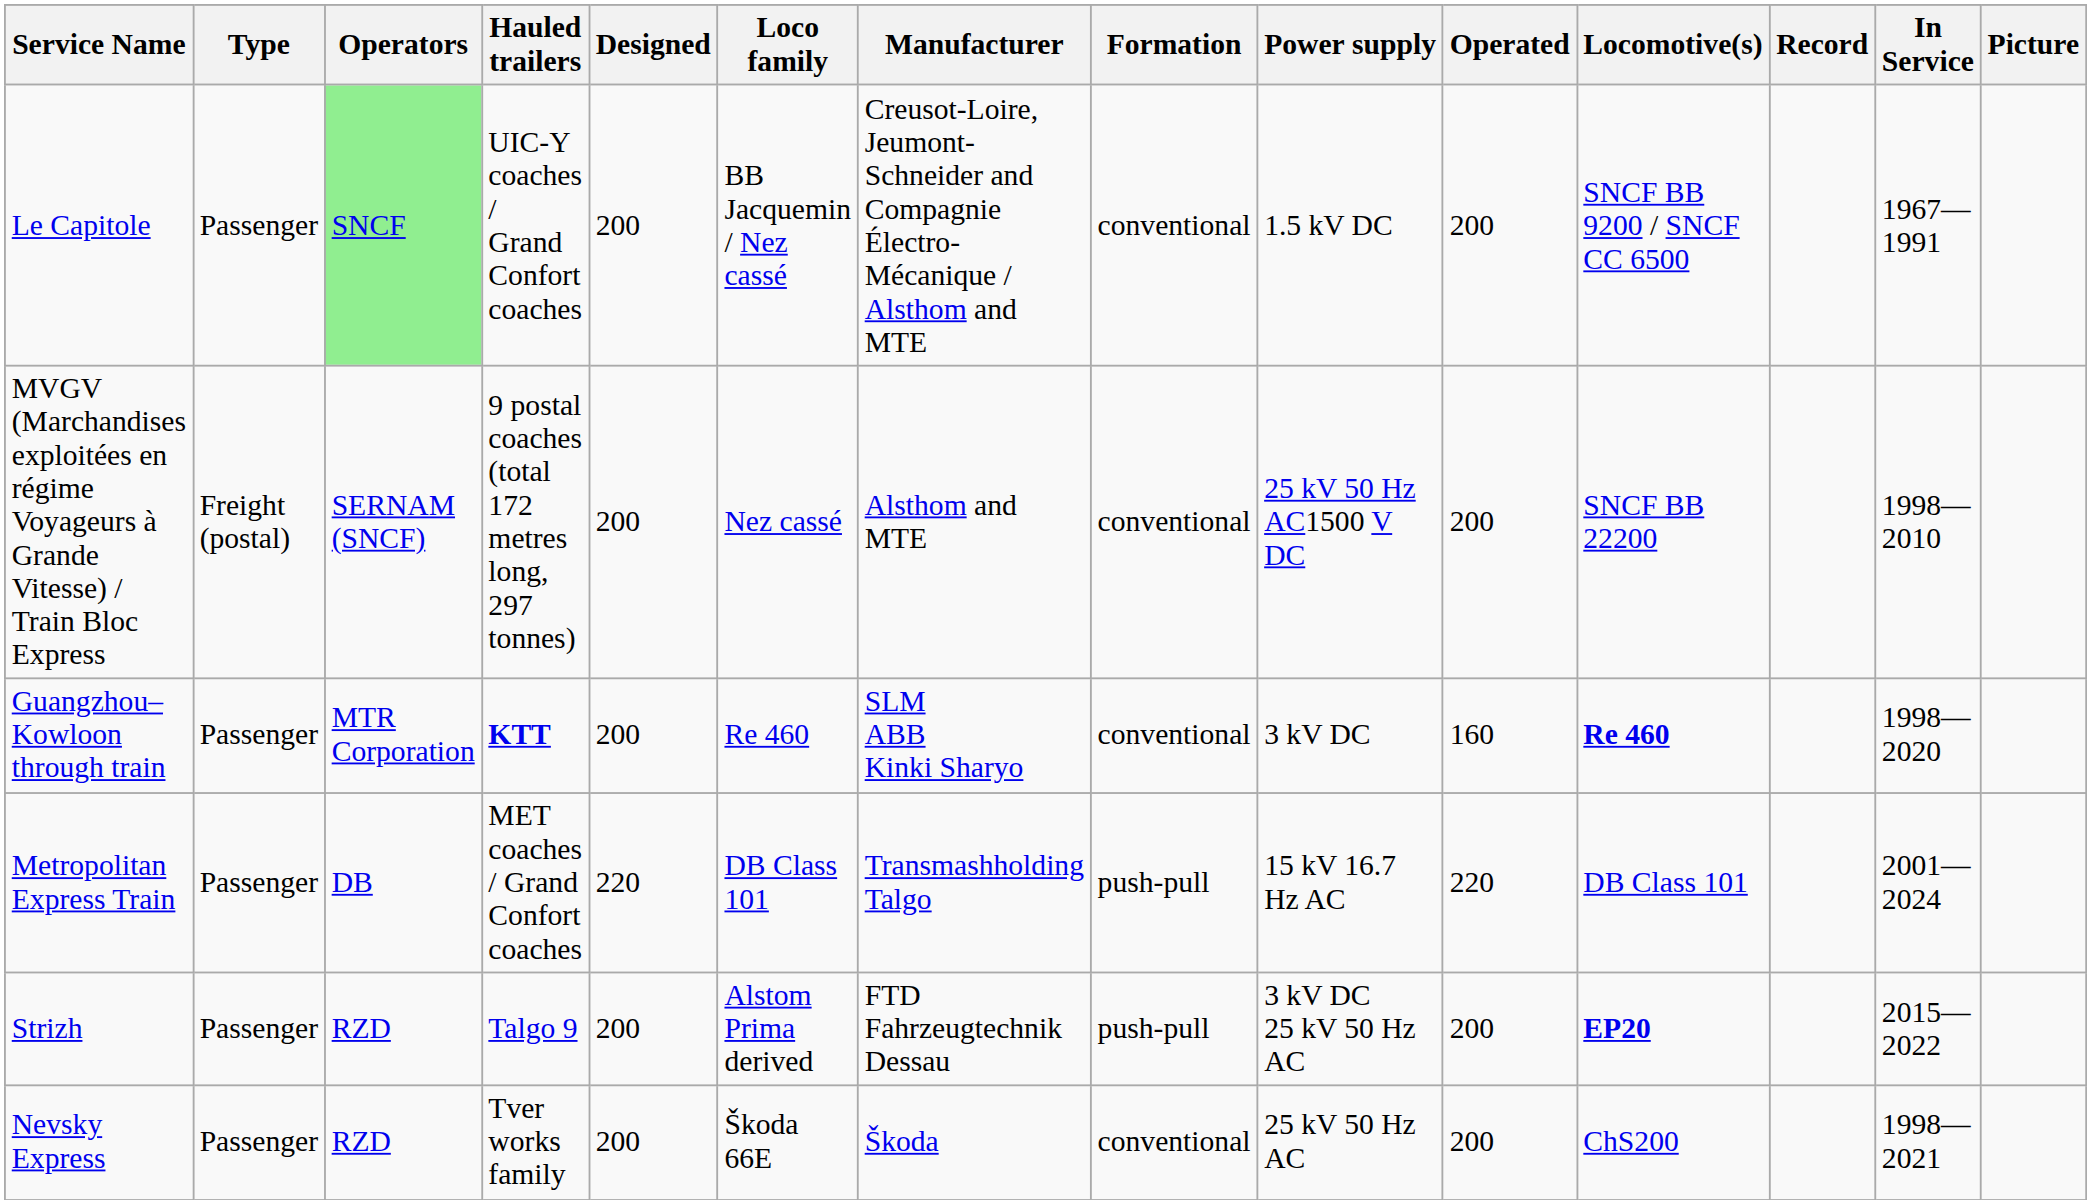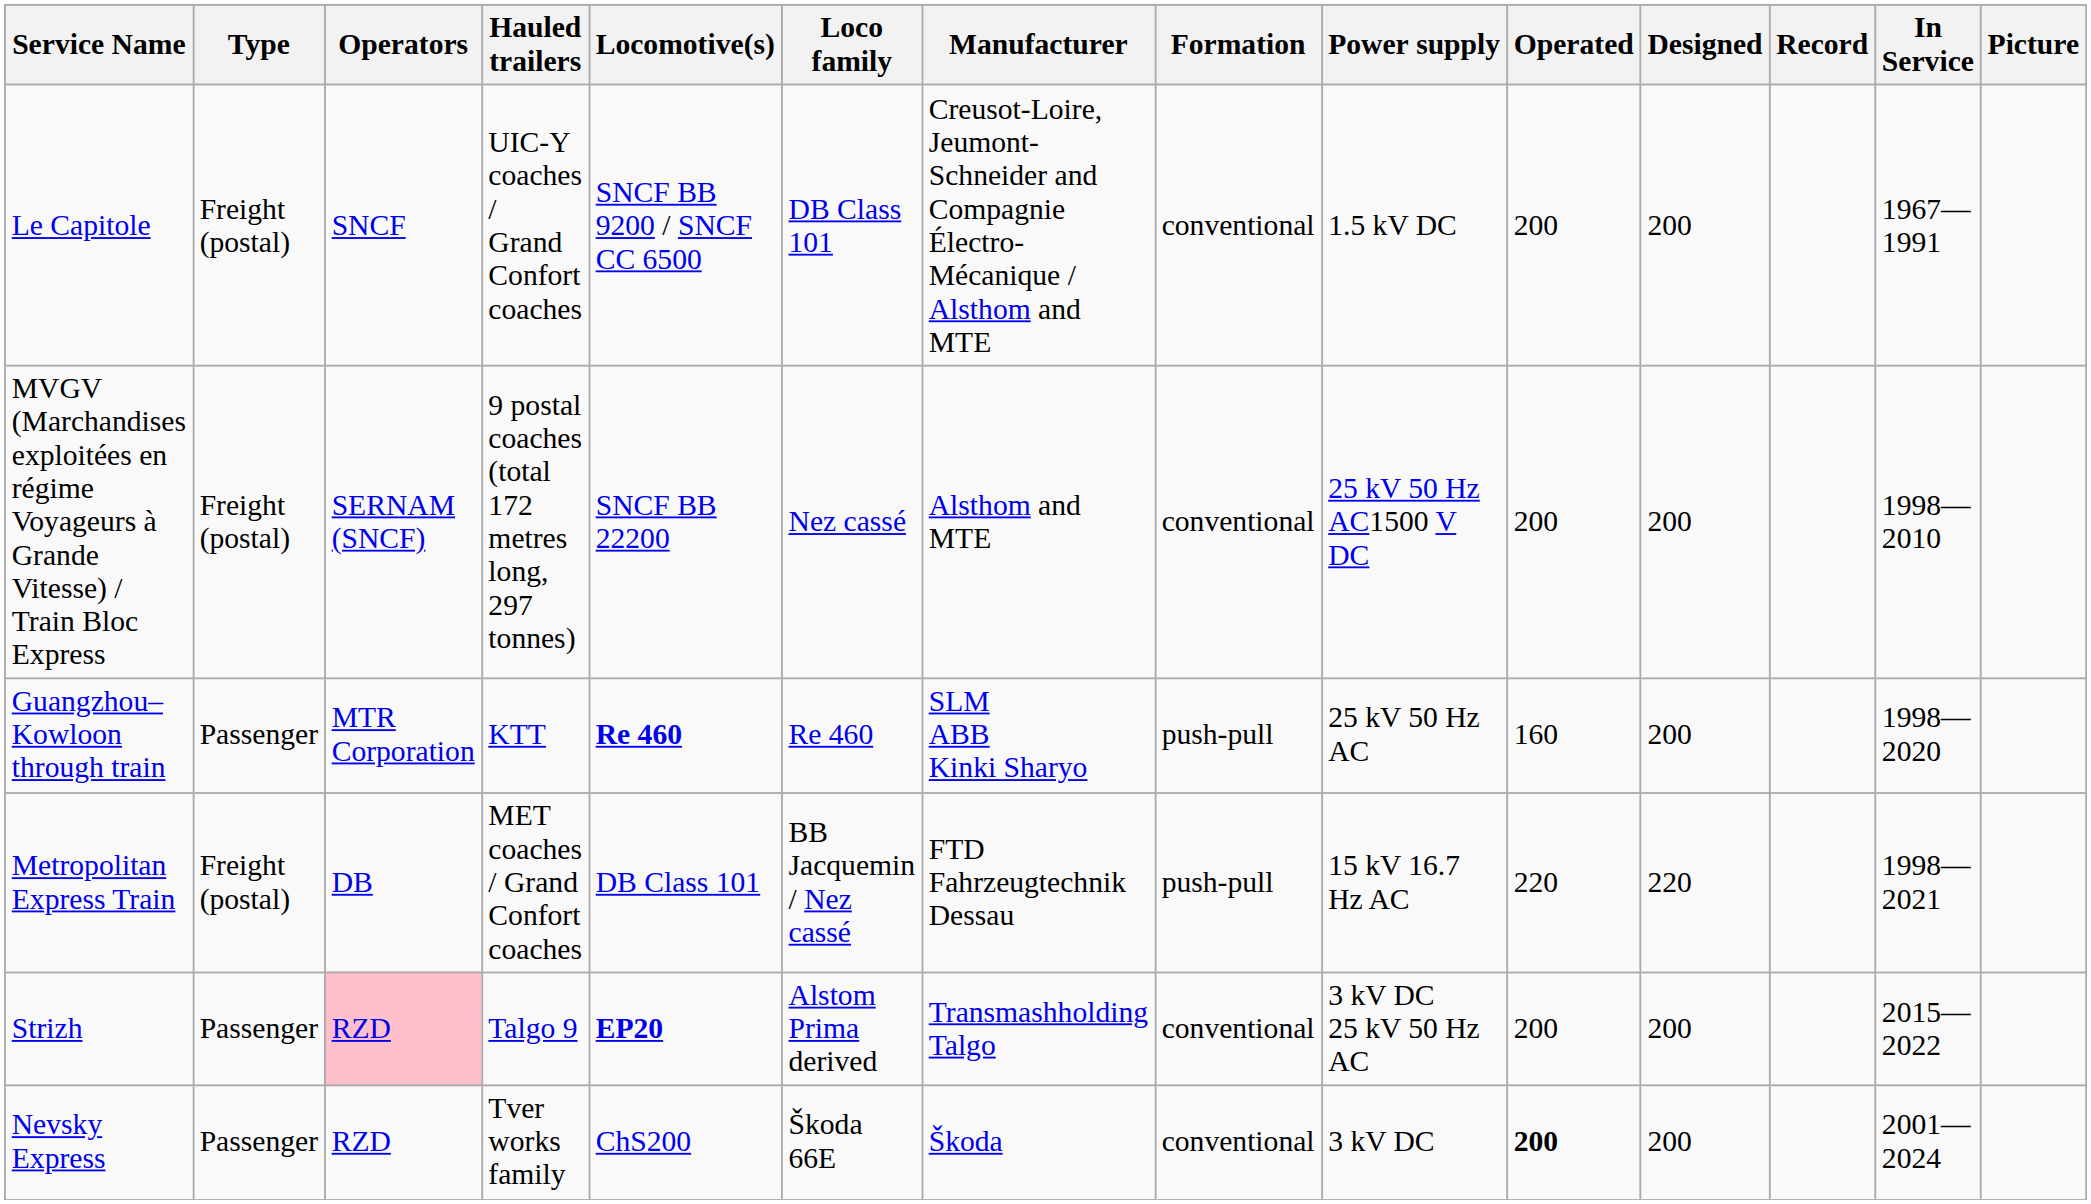columns swapped: Locomotive(s) <-> Designed
Le Capitole | Type: Passenger -> Freight (postal)
Le Capitole | Operators: lightgreen background -> no background
Le Capitole | Loco family: BB Jacquemin / Nez cassé -> DB Class 101
Guangzhou–Kowloon through train | Hauled trailers: bold -> normal
Guangzhou–Kowloon through train | Formation: conventional -> push-pull
Guangzhou–Kowloon through train | Power supply: 3 kV DC -> 25 kV 50 Hz AC
Metropolitan Express Train | Type: Passenger -> Freight (postal)
Metropolitan Express Train | Loco family: DB Class 101 -> BB Jacquemin / Nez cassé
Metropolitan Express Train | Manufacturer: Transmashholding Talgo -> FTD Fahrzeugtechnik Dessau
Metropolitan Express Train | In Service: 2001—2024 -> 1998—2021
Strizh | Operators: no background -> pink background
Strizh | Manufacturer: FTD Fahrzeugtechnik Dessau -> Transmashholding Talgo
Strizh | Formation: push-pull -> conventional
Nevsky Express | Power supply: 25 kV 50 Hz AC -> 3 kV DC
Nevsky Express | Operated: normal -> bold
Nevsky Express | In Service: 1998—2021 -> 2001—2024
